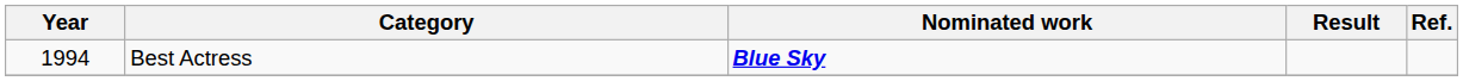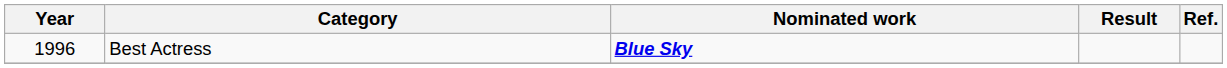Best Actress | Year: 1994 -> 1996
